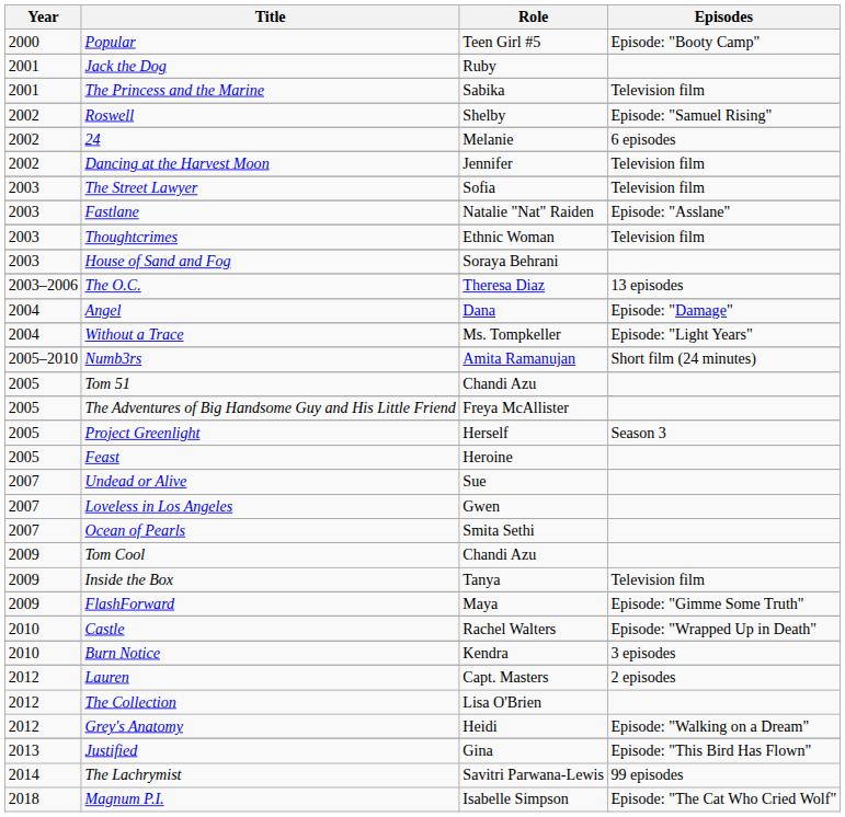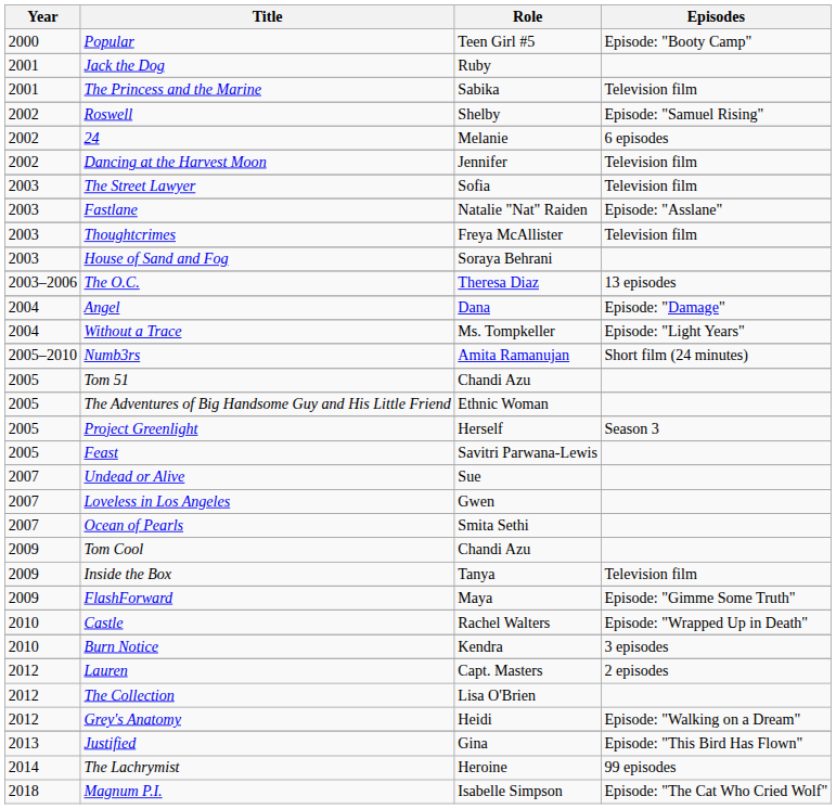Thoughtcrimes | Role: Ethnic Woman -> Freya McAllister
The Adventures of Big Handsome Guy and His Little Friend | Role: Freya McAllister -> Ethnic Woman
Feast | Role: Heroine -> Savitri Parwana-Lewis
The Lachrymist | Role: Savitri Parwana-Lewis -> Heroine
